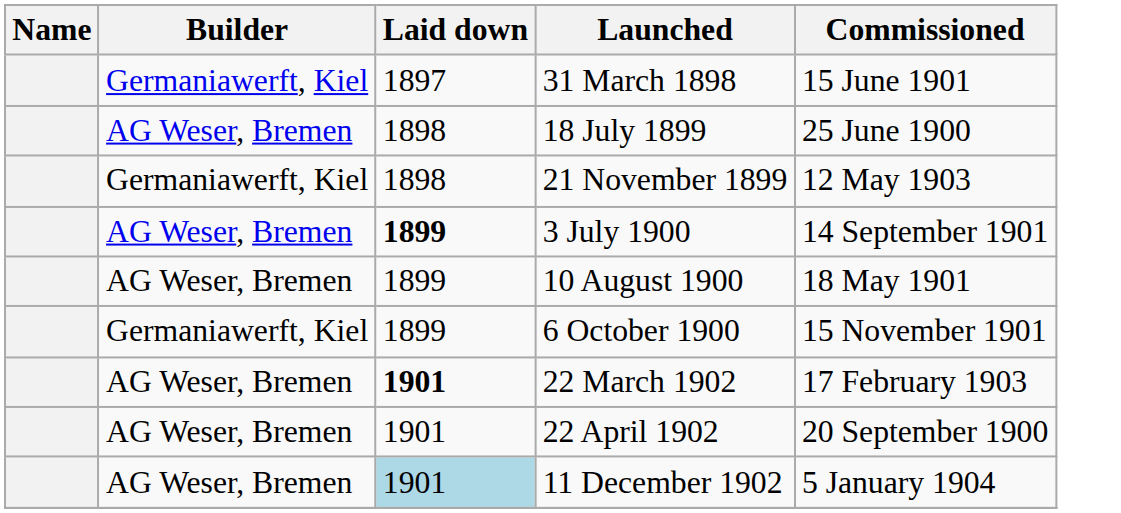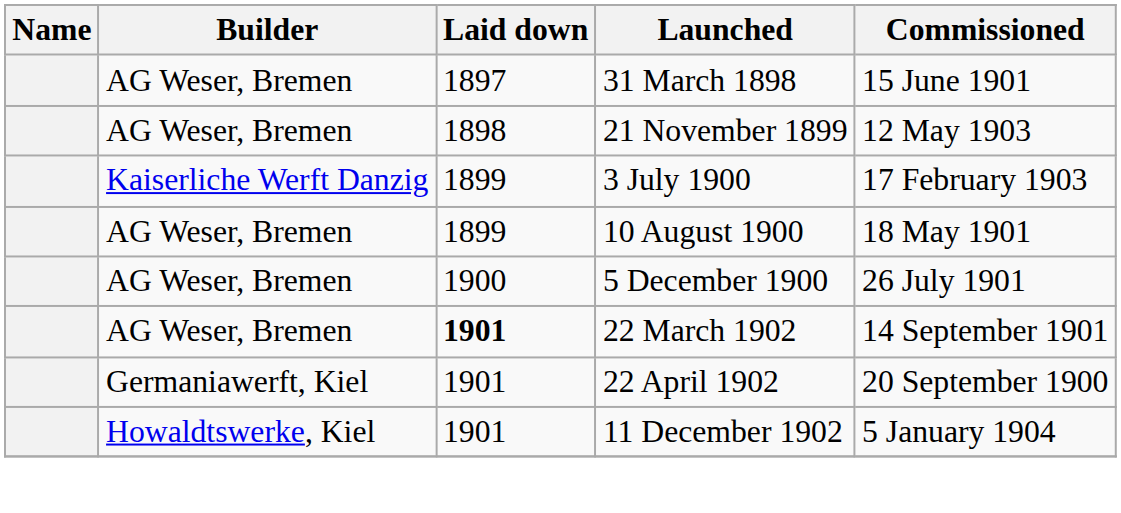31 March 1898 | Builder: Germaniawerft, Kiel -> AG Weser, Bremen
- row: AG Weser, Bremen | 1898 | 18 July 1899 | 25 June 1900
21 November 1899 | Builder: Germaniawerft, Kiel -> AG Weser, Bremen
3 July 1900 | Builder: AG Weser, Bremen -> Kaiserliche Werft Danzig
3 July 1900 | Laid down: bold -> normal
3 July 1900 | Commissioned: 14 September 1901 -> 17 February 1903
- row: Germaniawerft, Kiel | 1899 | 6 October 1900 | 15 November 1901
+ row: AG Weser, Bremen | 1900 | 5 December 1900 | 26 July 1901
22 March 1902 | Commissioned: 17 February 1903 -> 14 September 1901
22 April 1902 | Builder: AG Weser, Bremen -> Germaniawerft, Kiel
11 December 1902 | Builder: AG Weser, Bremen -> Howaldtswerke, Kiel
11 December 1902 | Laid down: lightblue background -> no background
